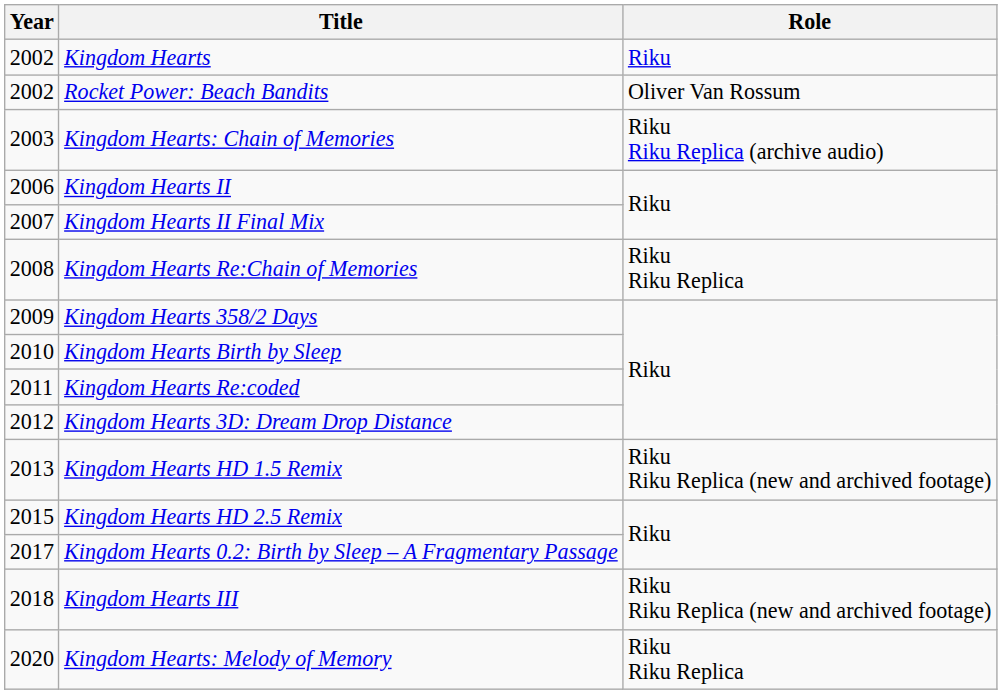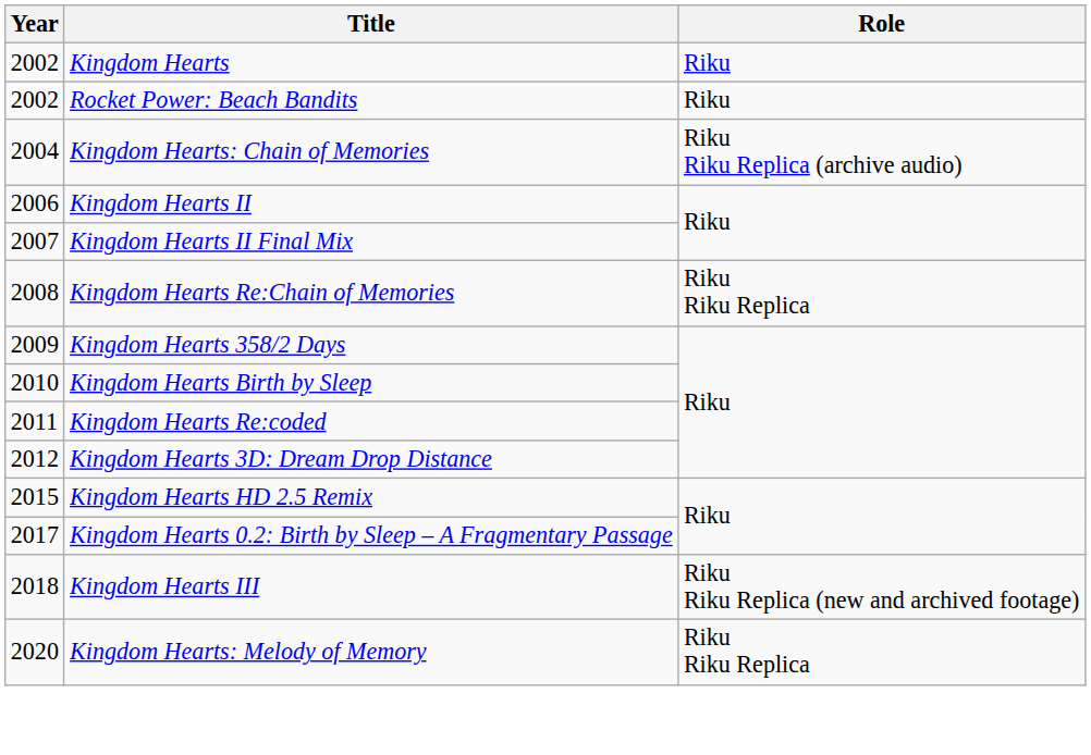Rocket Power: Beach Bandits | Role: Oliver Van Rossum -> Riku
Kingdom Hearts: Chain of Memories | Year: 2003 -> 2004
- row: 2013 | Kingdom Hearts HD 1.5 Remix | Riku Riku Replica (new and archived footage)
